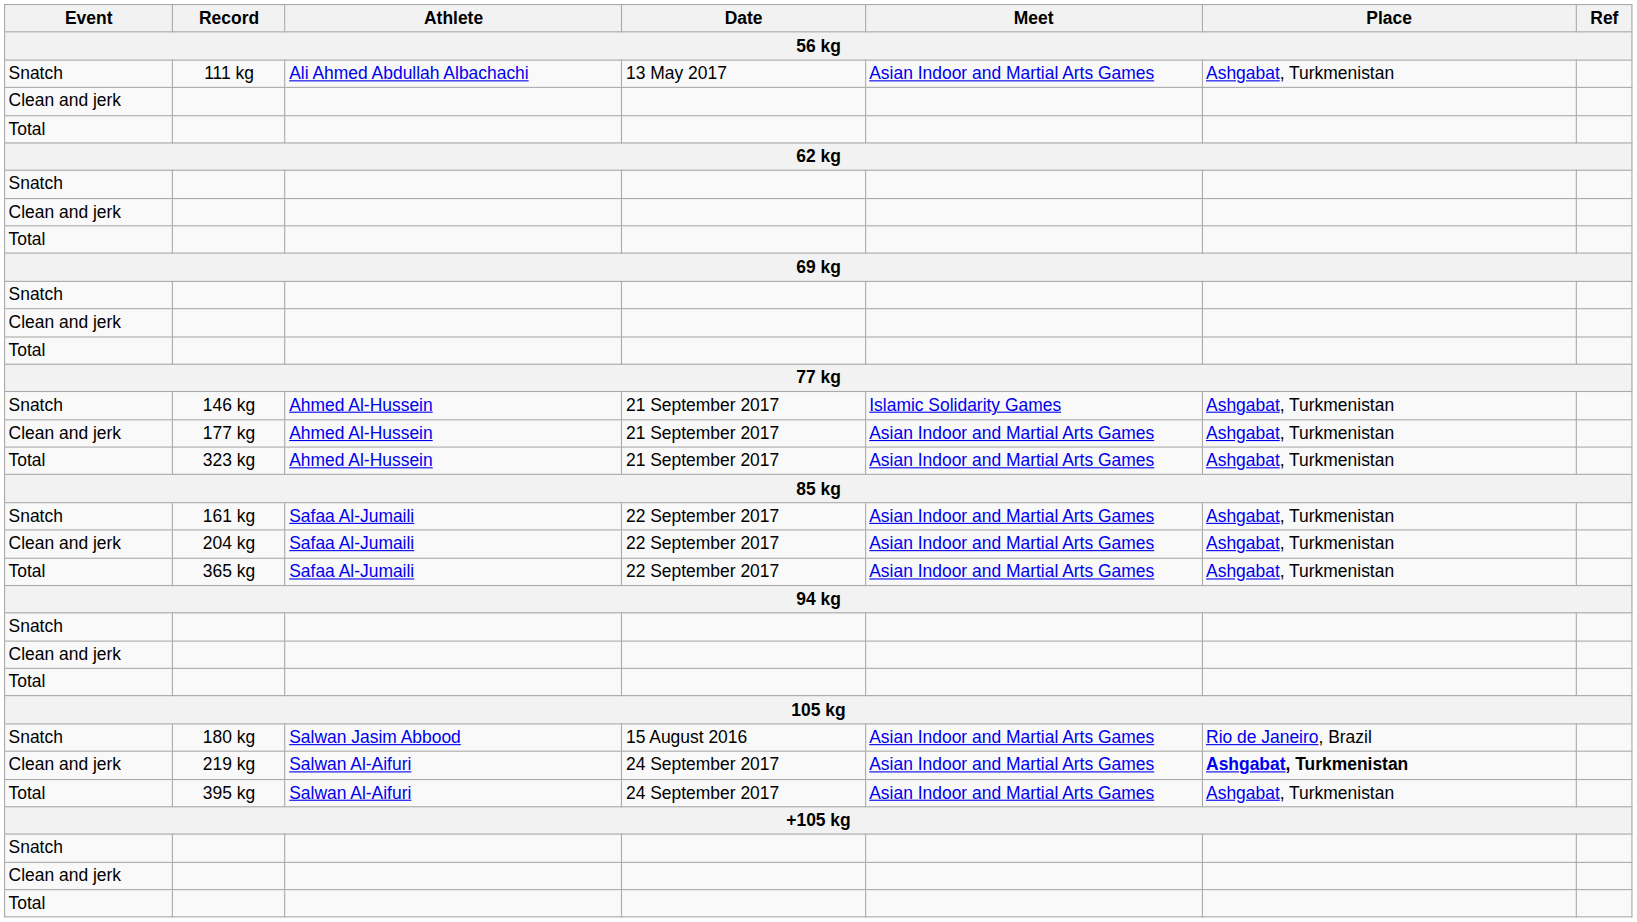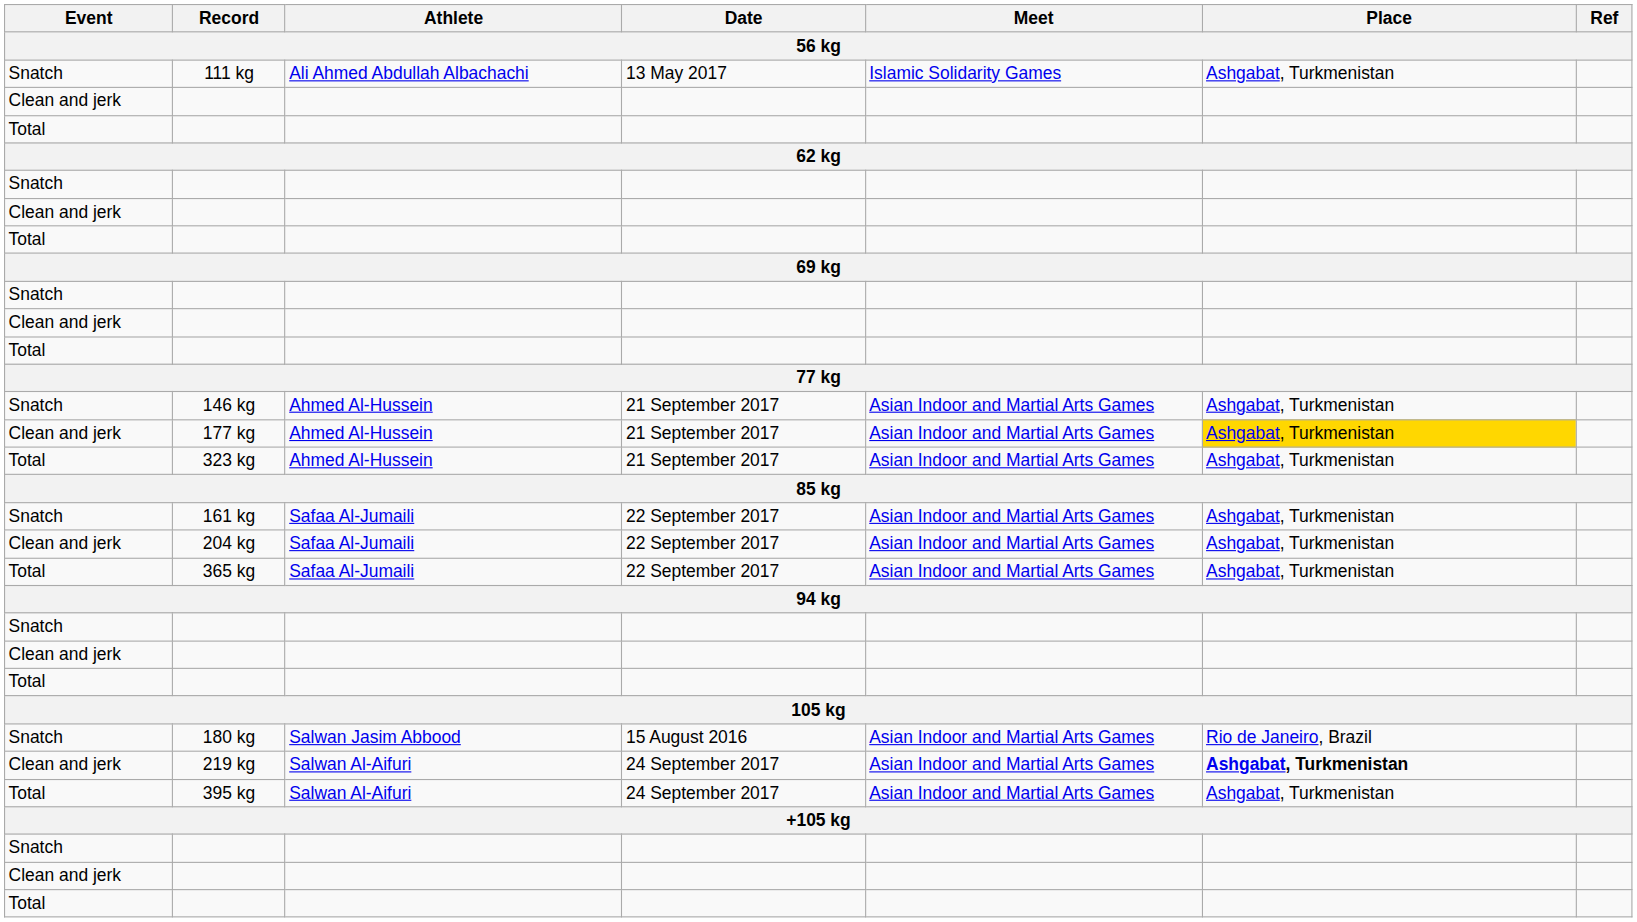111 kg | Meet: Asian Indoor and Martial Arts Games -> Islamic Solidarity Games
146 kg | Meet: Islamic Solidarity Games -> Asian Indoor and Martial Arts Games
177 kg | Place: no background -> gold background
